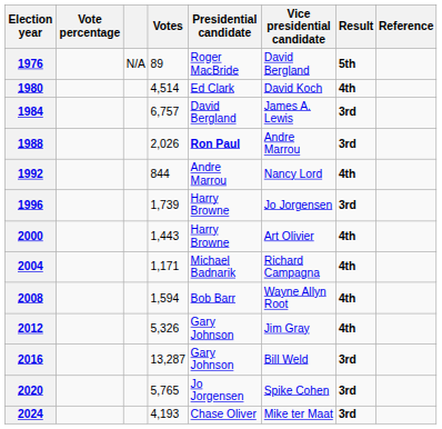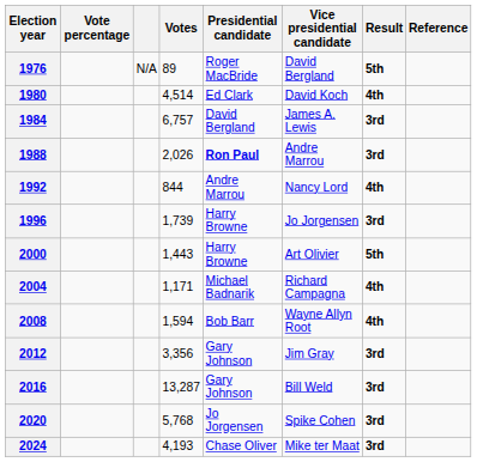2000 | Result: 4th -> 5th
2012 | Votes: 5,326 -> 3,356
2012 | Result: 4th -> 3rd
2020 | Votes: 5,765 -> 5,768
